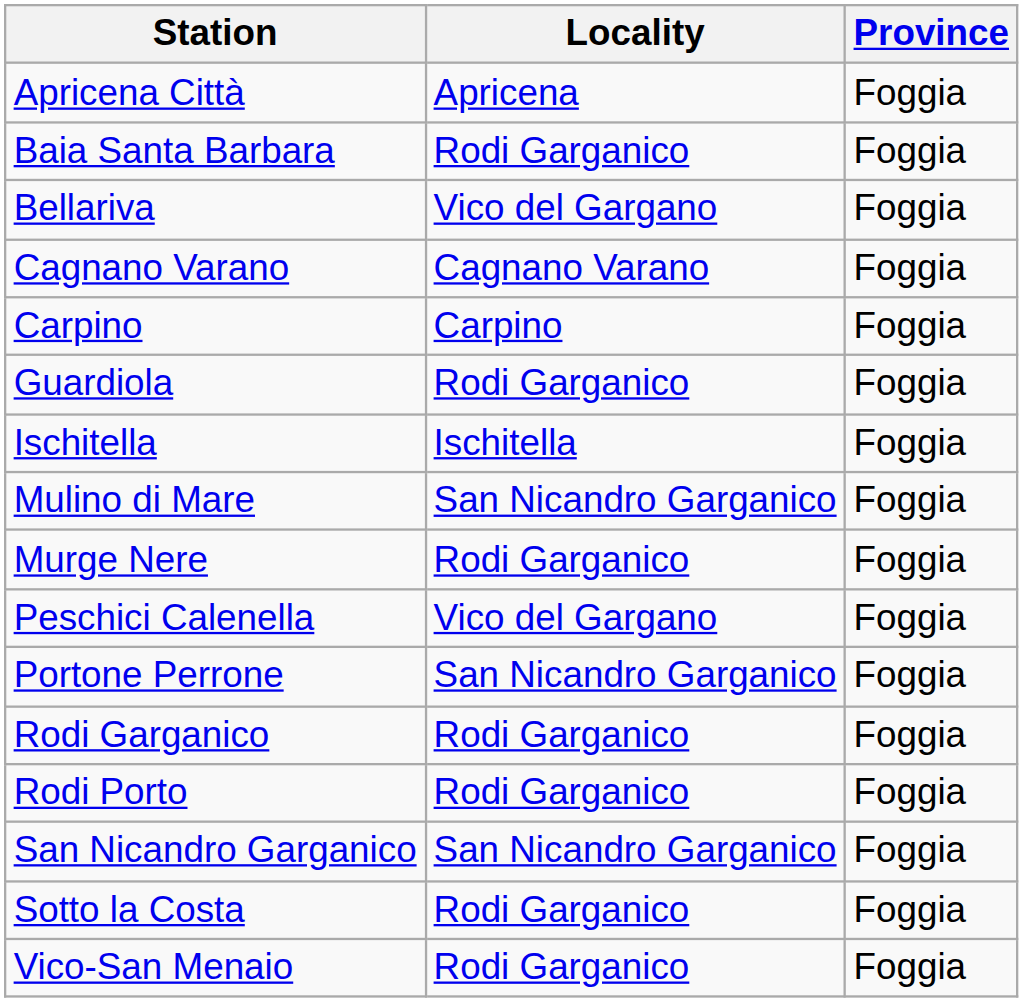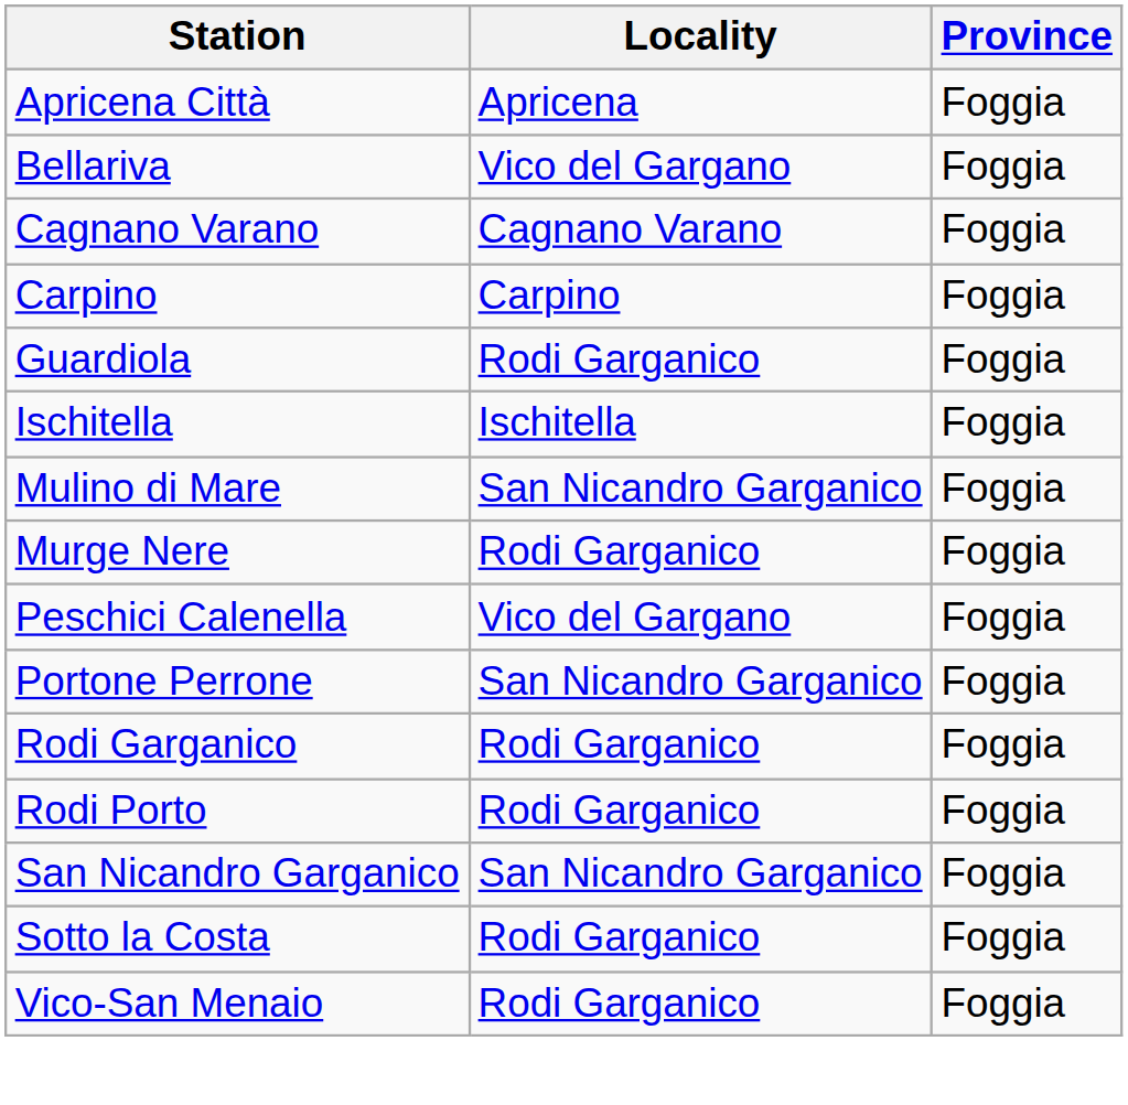- row: Baia Santa Barbara | Rodi Garganico | Foggia
